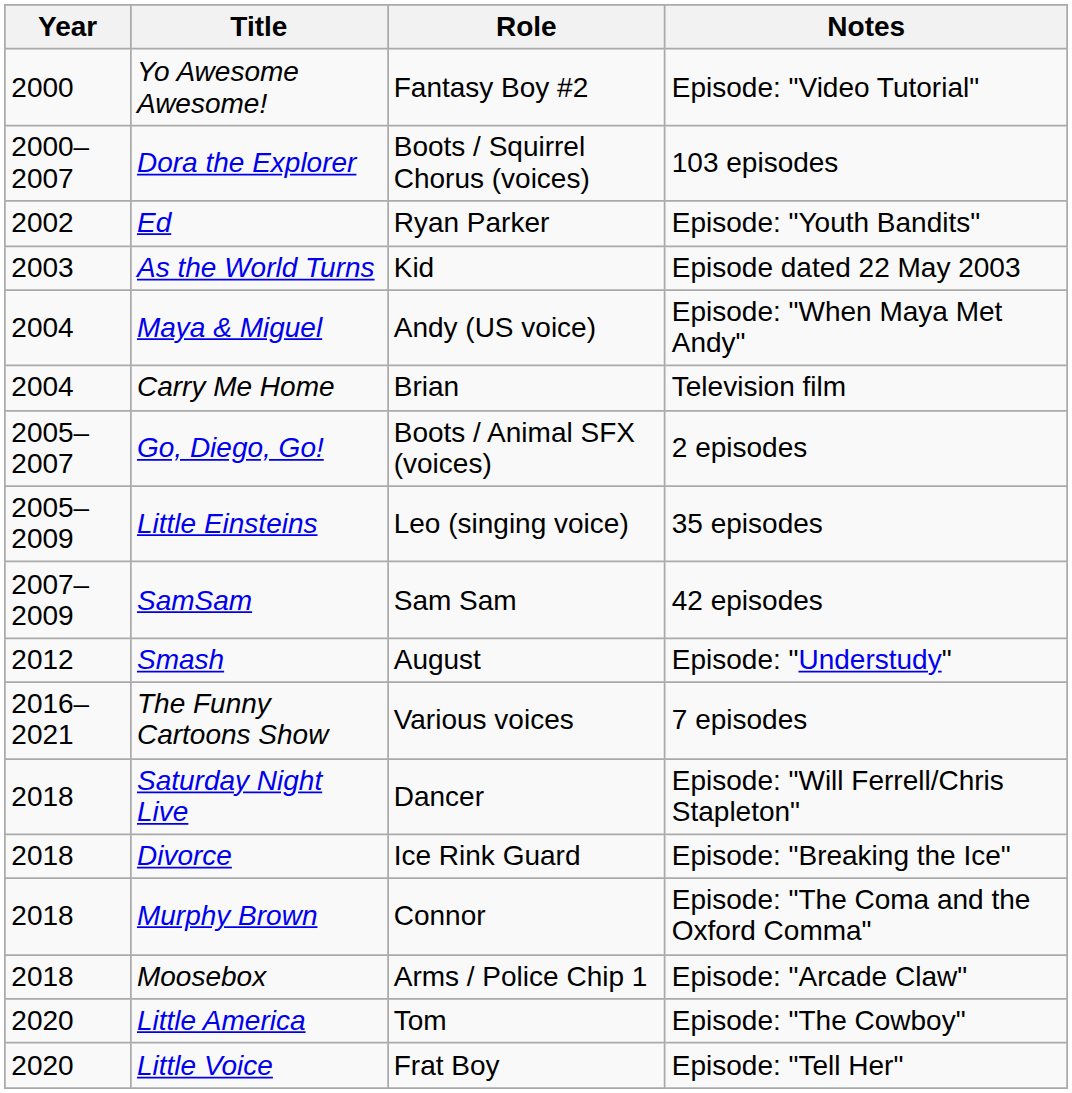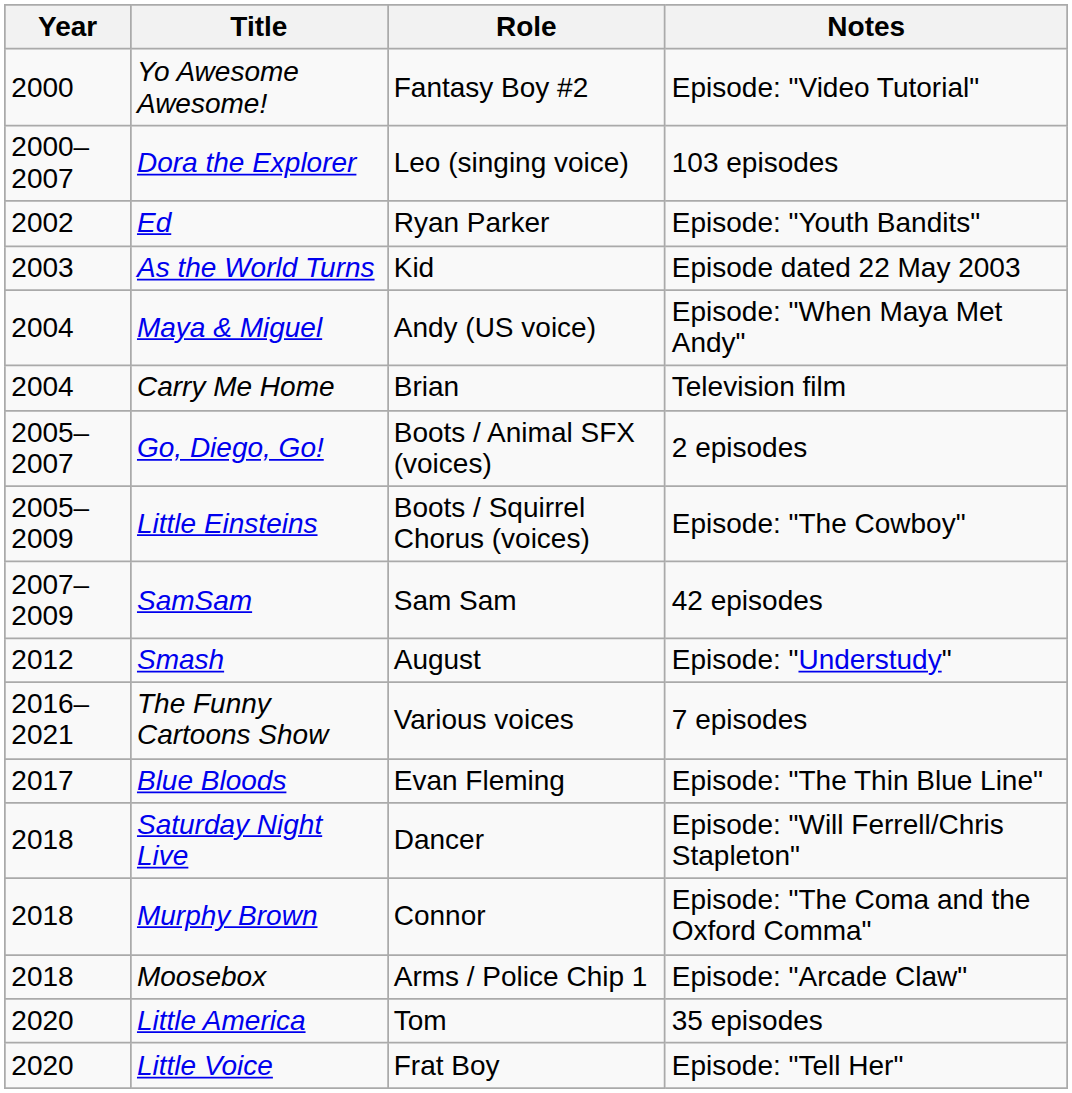Dora the Explorer | Role: Boots / Squirrel Chorus (voices) -> Leo (singing voice)
Little Einsteins | Role: Leo (singing voice) -> Boots / Squirrel Chorus (voices)
Little Einsteins | Notes: 35 episodes -> Episode: "The Cowboy"
+ row: 2017 | Blue Bloods | Evan Fleming | Episode: "The Thin Blue Line"
- row: 2018 | Divorce | Ice Rink Guard | Episode: "Breaking the Ice"
Little America | Notes: Episode: "The Cowboy" -> 35 episodes
